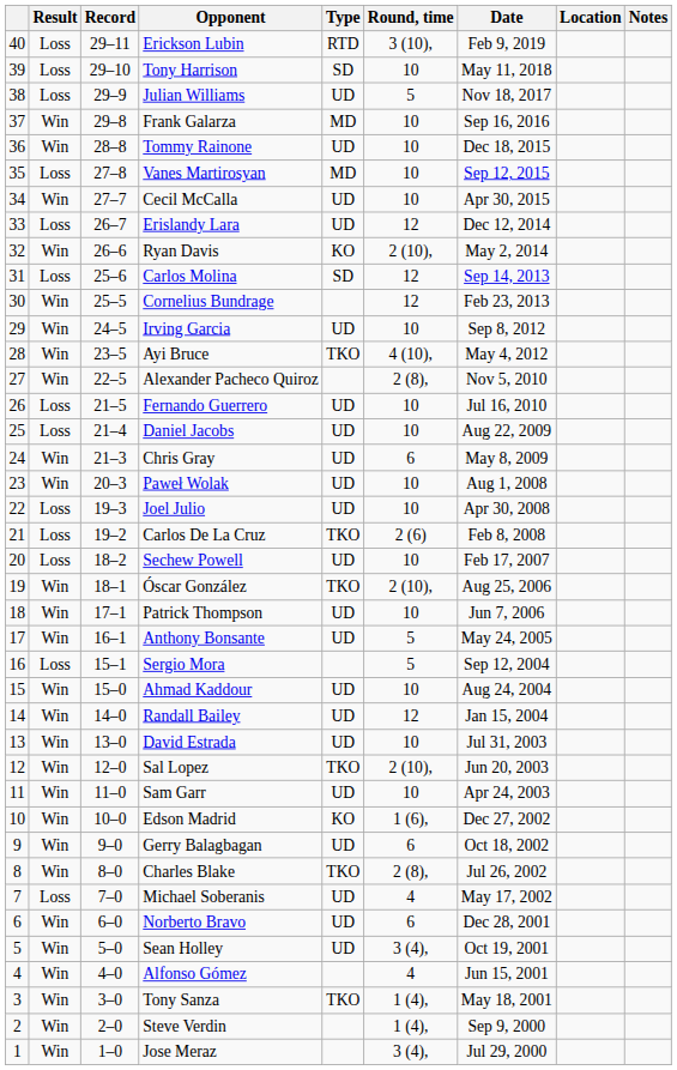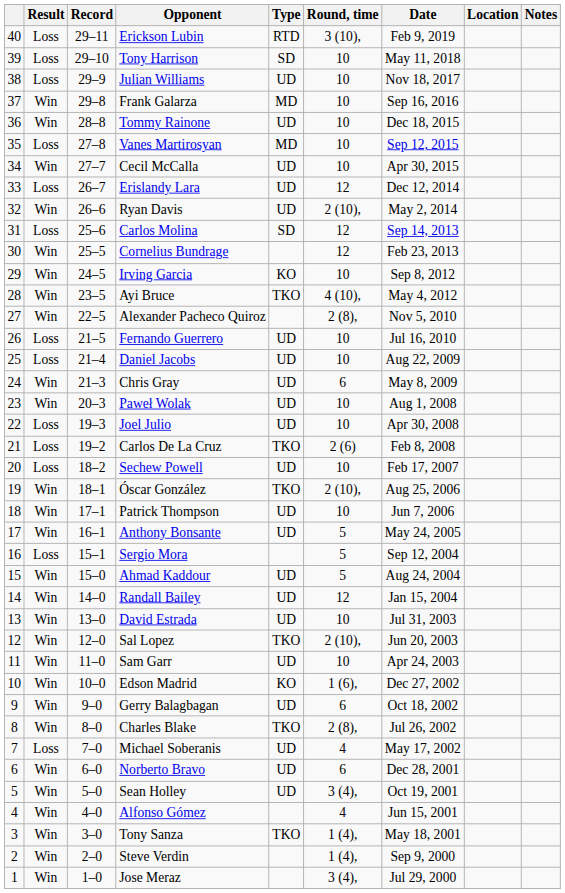Julian Williams | Round, time: 5 -> 10
Ryan Davis | Type: KO -> UD
Irving Garcia | Type: UD -> KO
Ahmad Kaddour | Round, time: 10 -> 5
